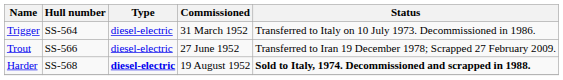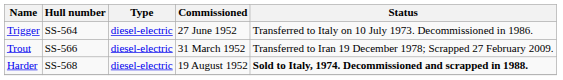Trigger | Commissioned: 31 March 1952 -> 27 June 1952
Trout | Commissioned: 27 June 1952 -> 31 March 1952
Harder | Type: bold -> normal
